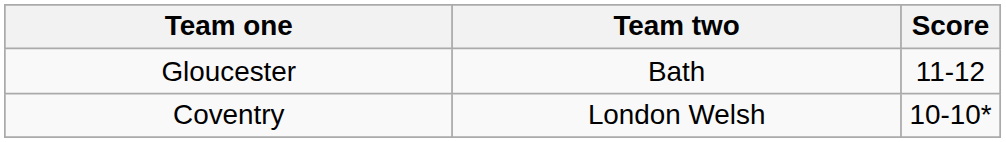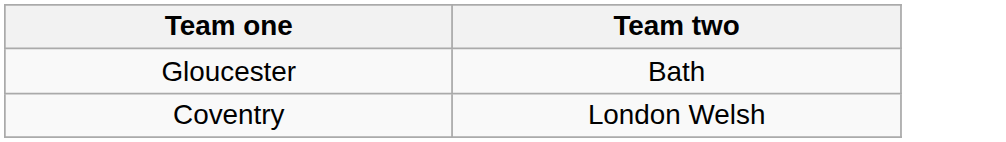- column: Score | 11-12 | 10-10*
